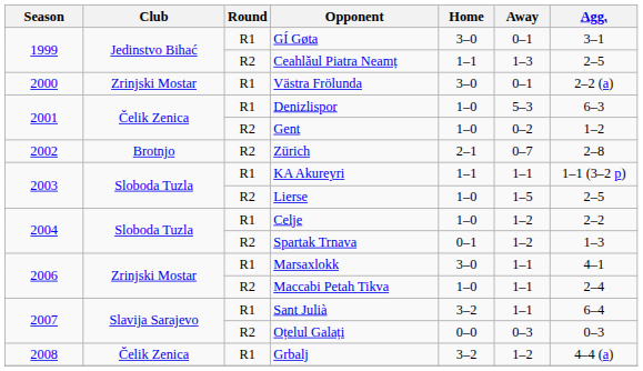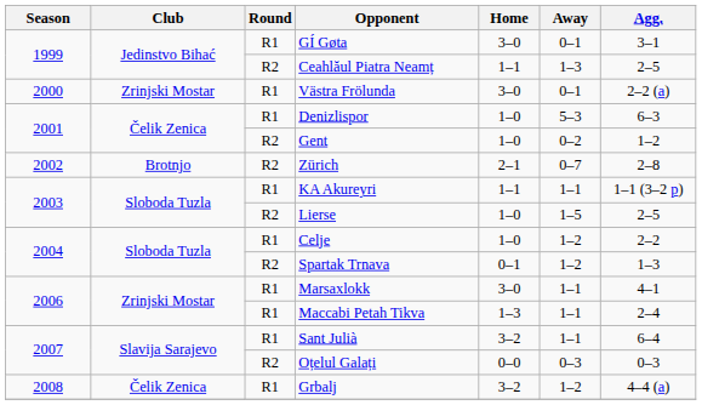Maccabi Petah Tikva | Round: R2 -> R1
Maccabi Petah Tikva | Home: 1–0 -> 1–3
